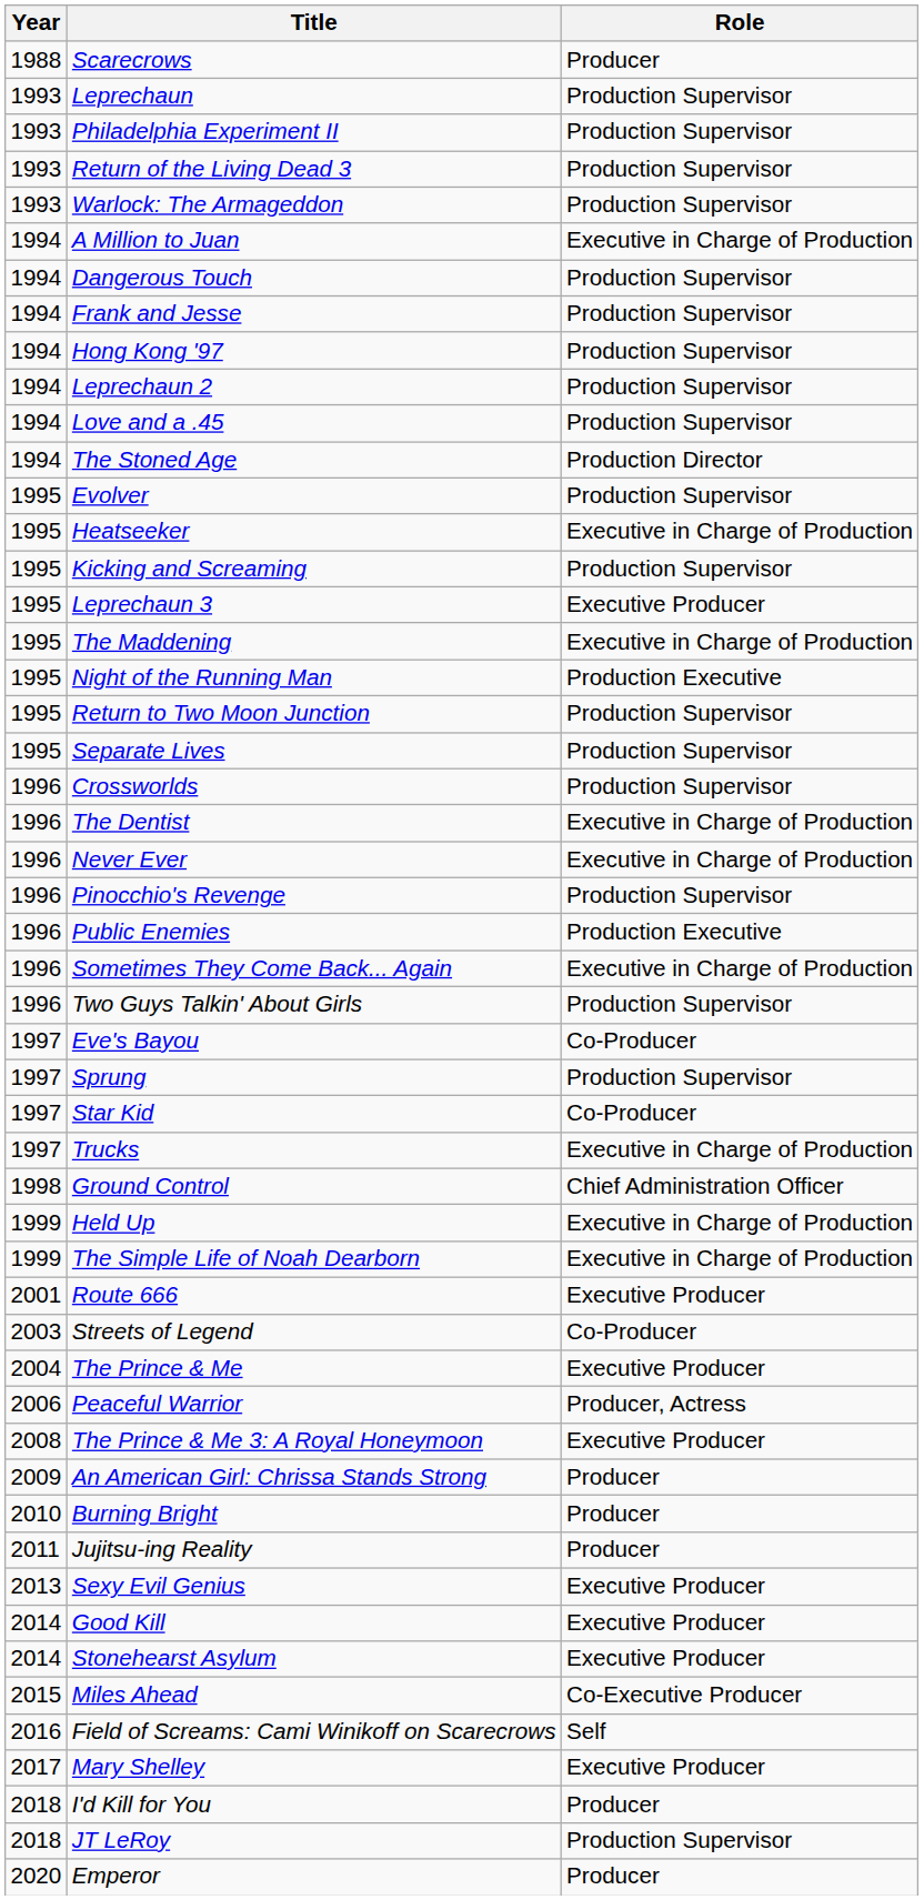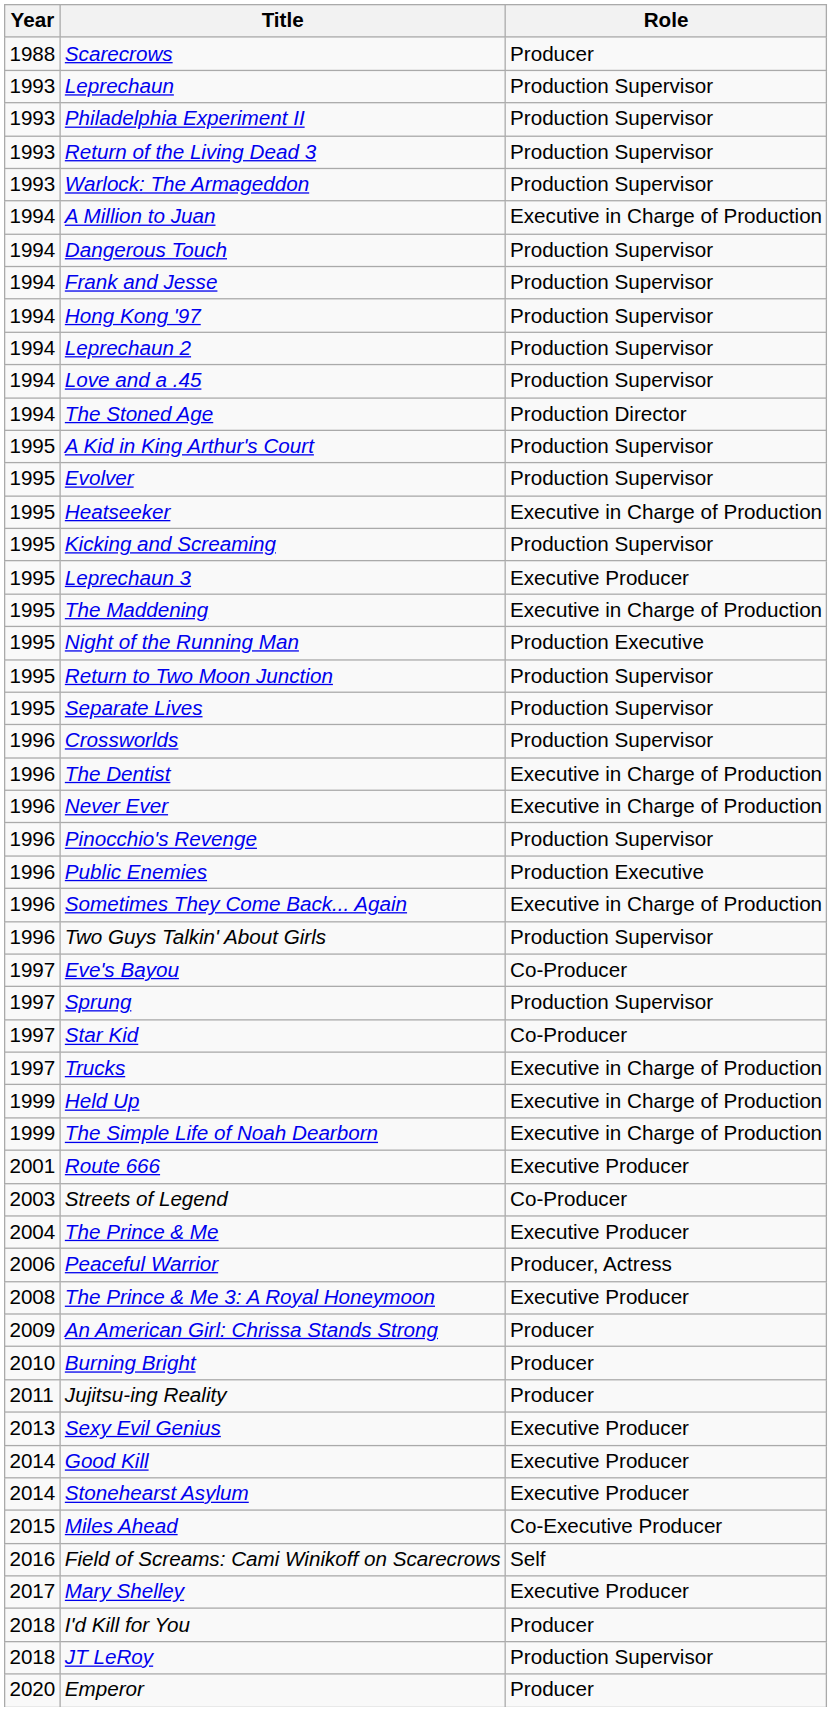+ row: 1995 | A Kid in King Arthur's Court | Production Supervisor
- row: 1998 | Ground Control | Chief Administration Officer
